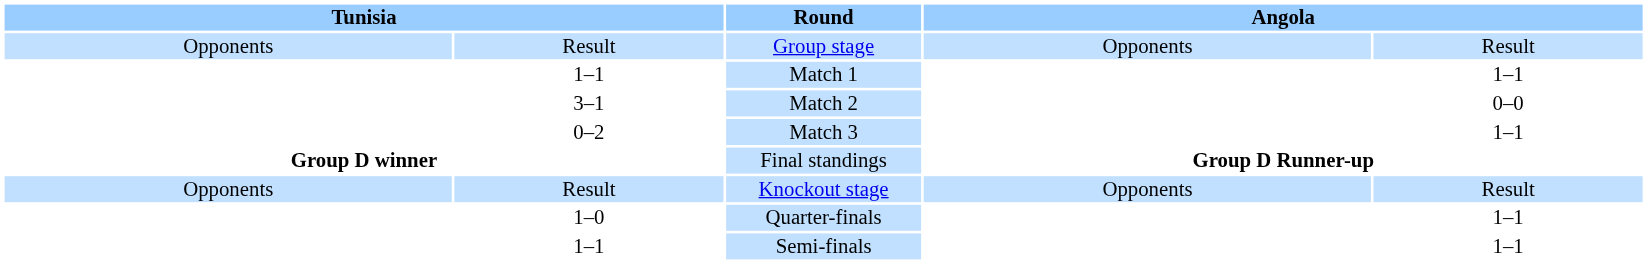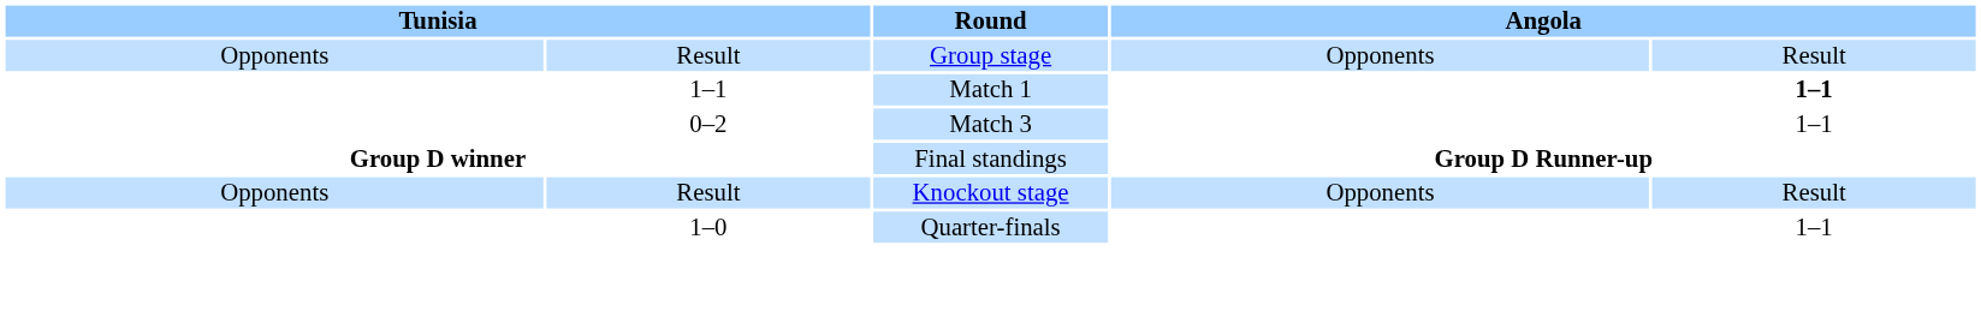Match 1 | column 5: normal -> bold
- row: 3–1 | Match 2 | 0–0
- row: 1–1 | Semi-finals | 1–1
